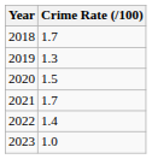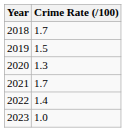2019 | Crime Rate (/100): 1.3 -> 1.5
2020 | Crime Rate (/100): 1.5 -> 1.3
